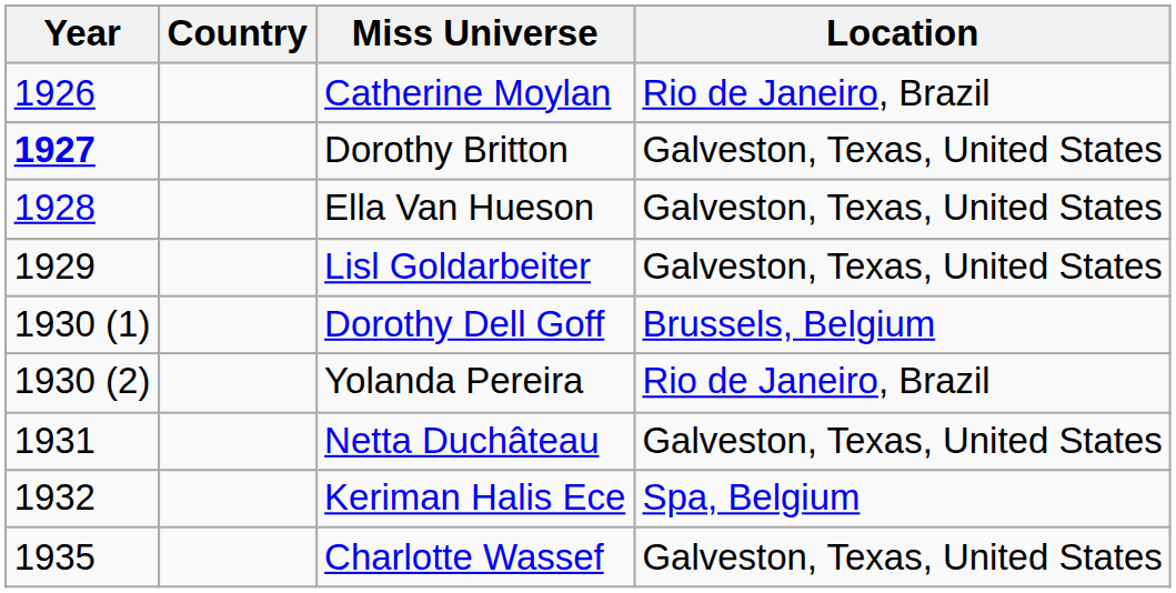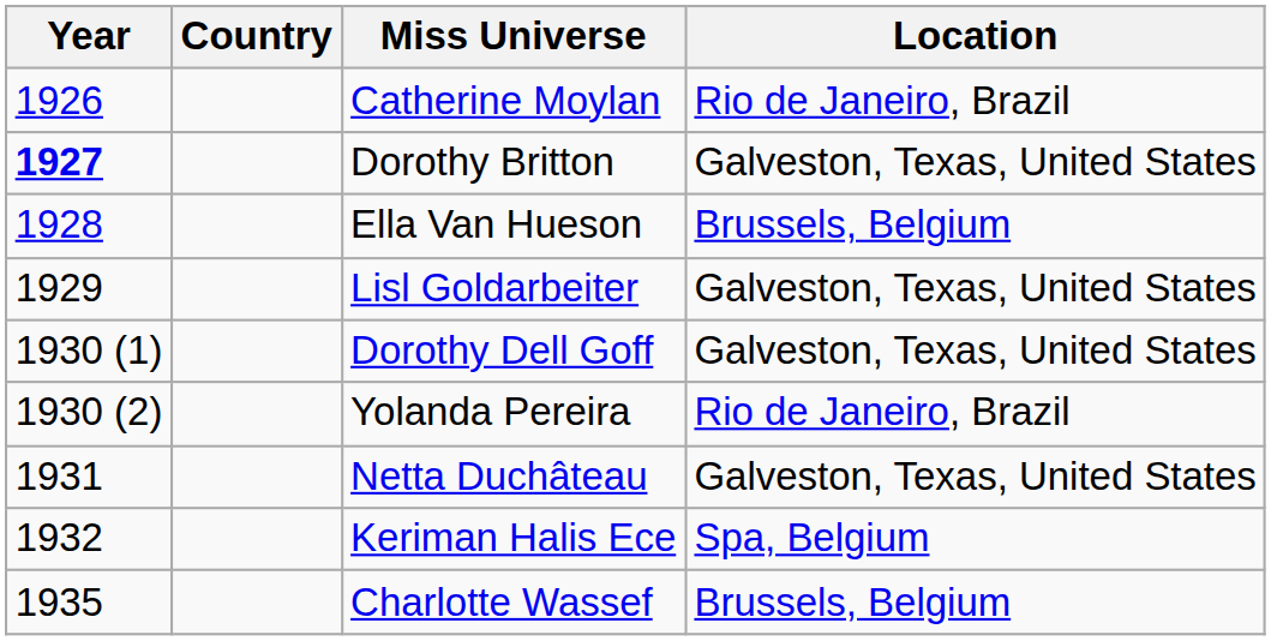Ella Van Hueson | Location: Galveston, Texas, United States -> Brussels, Belgium
Dorothy Dell Goff | Location: Brussels, Belgium -> Galveston, Texas, United States
Charlotte Wassef | Location: Galveston, Texas, United States -> Brussels, Belgium
